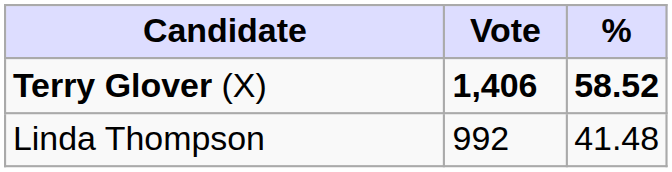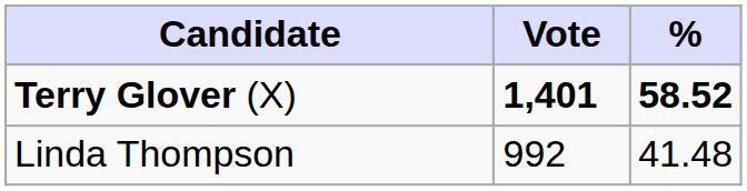Terry Glover (X) | Vote: 1,406 -> 1,401
